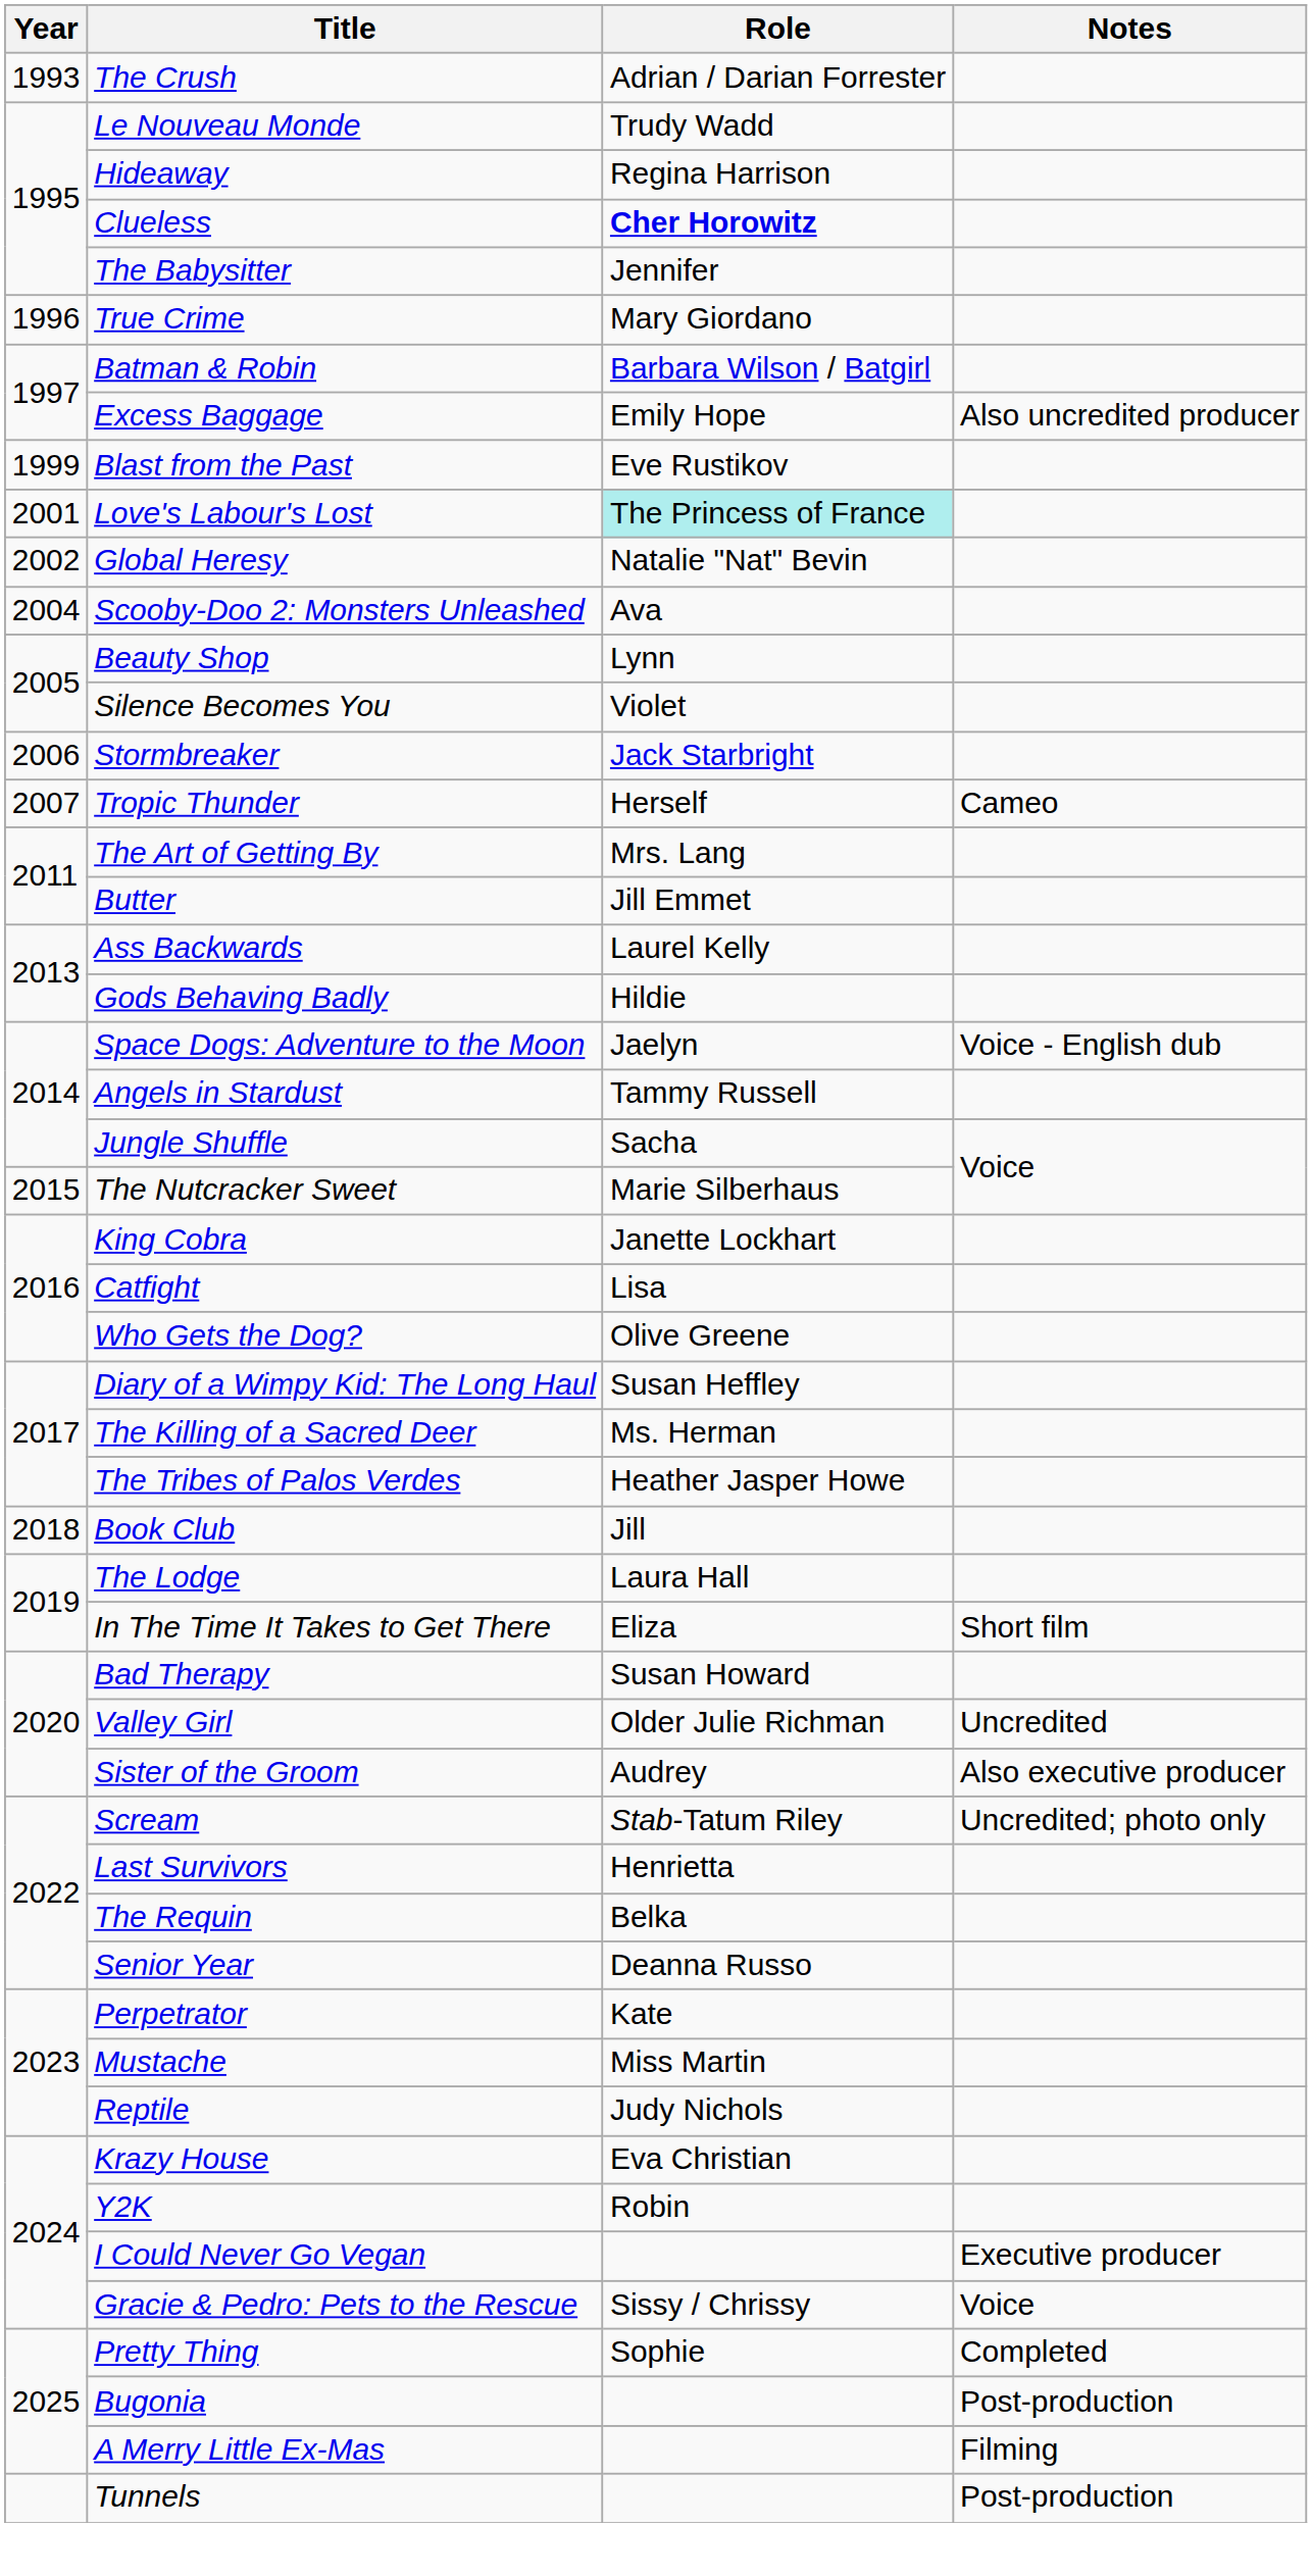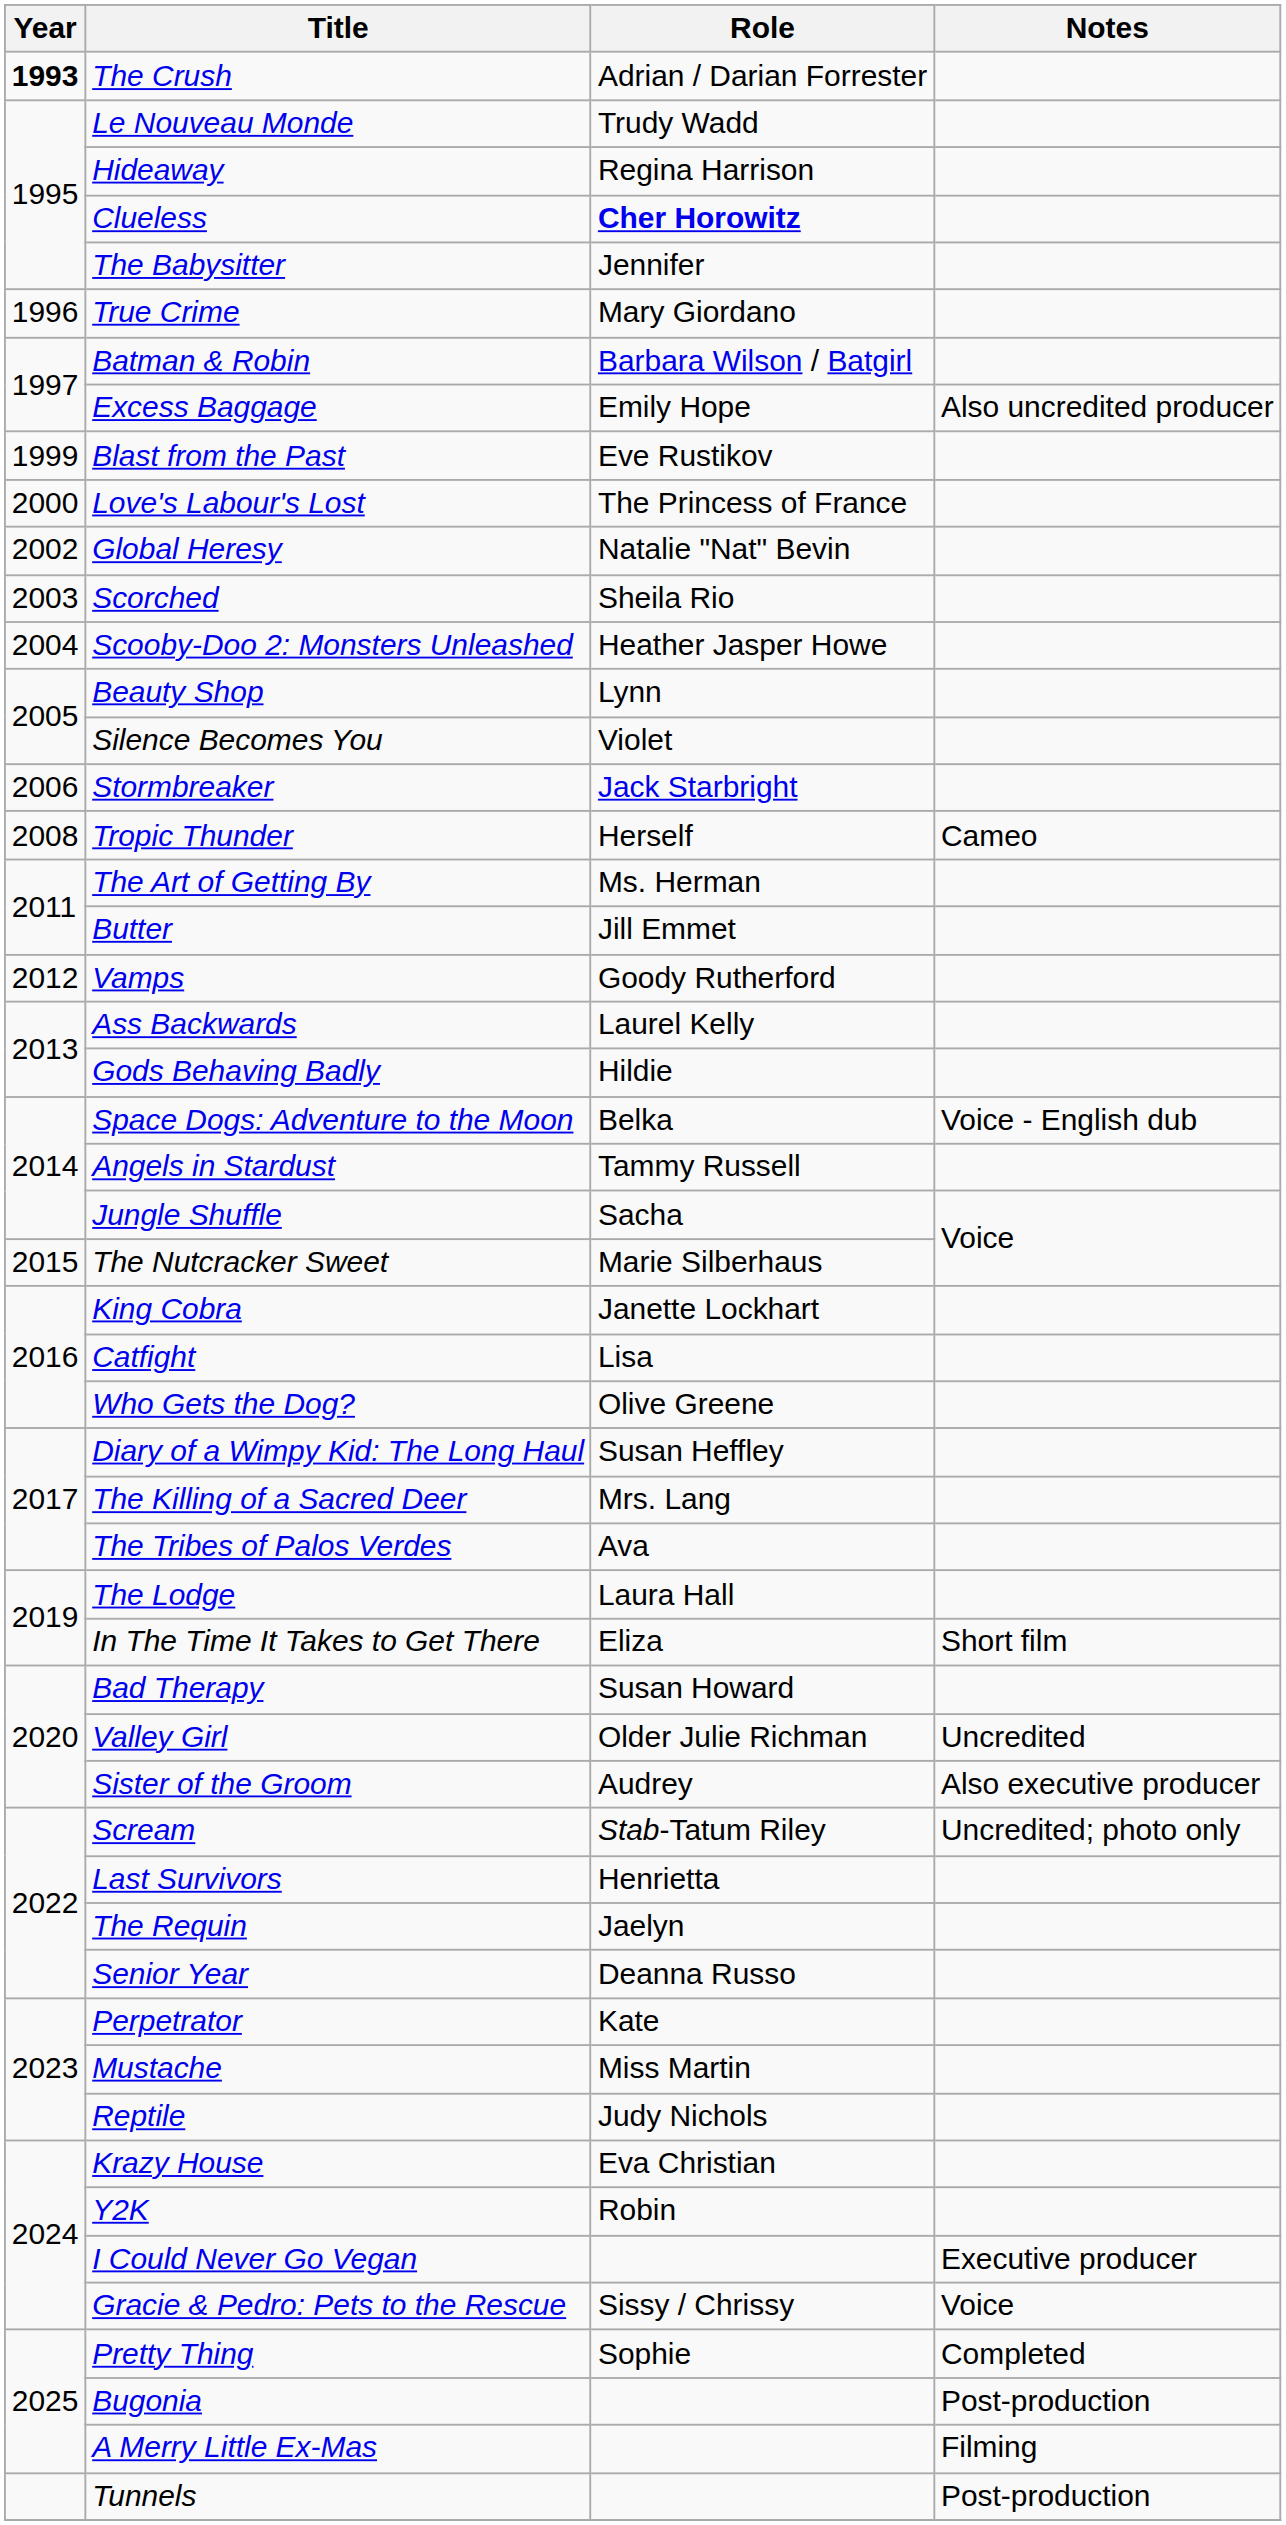The Crush | Year: normal -> bold
Love's Labour's Lost | Year: 2001 -> 2000
Love's Labour's Lost | Role: paleturquoise background -> no background
+ row: 2003 | Scorched | Sheila Rio
Scooby-Doo 2: Monsters Unleashed | Role: Ava -> Heather Jasper Howe
Tropic Thunder | Year: 2007 -> 2008
The Art of Getting By | Role: Mrs. Lang -> Ms. Herman
+ row: 2012 | Vamps | Goody Rutherford
Space Dogs: Adventure to the Moon | Role: Jaelyn -> Belka
The Killing of a Sacred Deer | Role: Ms. Herman -> Mrs. Lang
The Tribes of Palos Verdes | Role: Heather Jasper Howe -> Ava
- row: 2018 | Book Club | Jill
The Requin | Role: Belka -> Jaelyn
